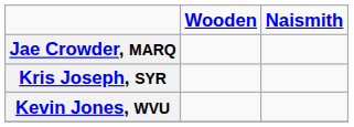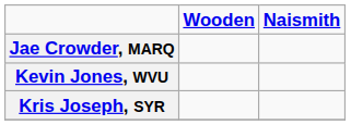rows swapped: Kevin Jones, WVU <-> Kris Joseph, SYR
